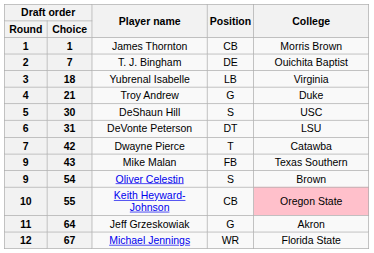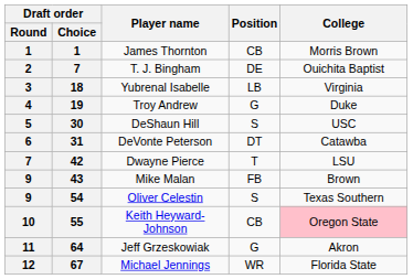Troy Andrew | Draft order / Choice: 21 -> 19
DeVonte Peterson | College: LSU -> Catawba
Dwayne Pierce | College: Catawba -> LSU
Mike Malan | College: Texas Southern -> Brown
Oliver Celestin | College: Brown -> Texas Southern
